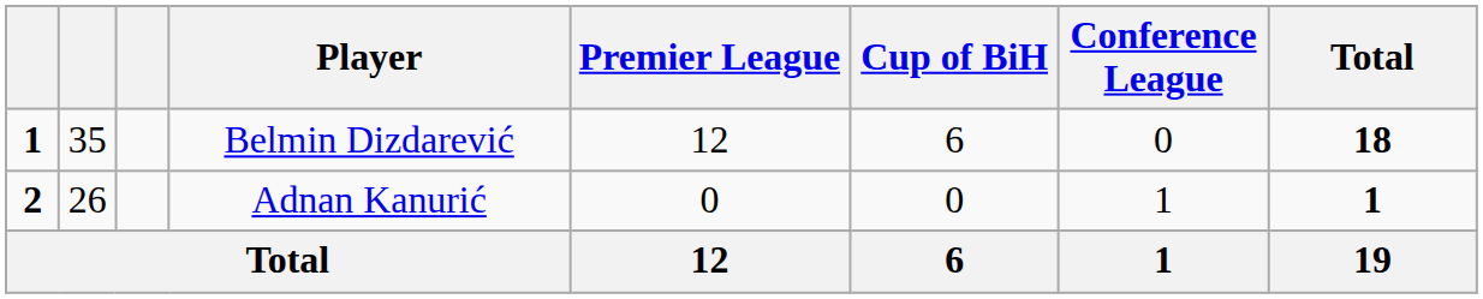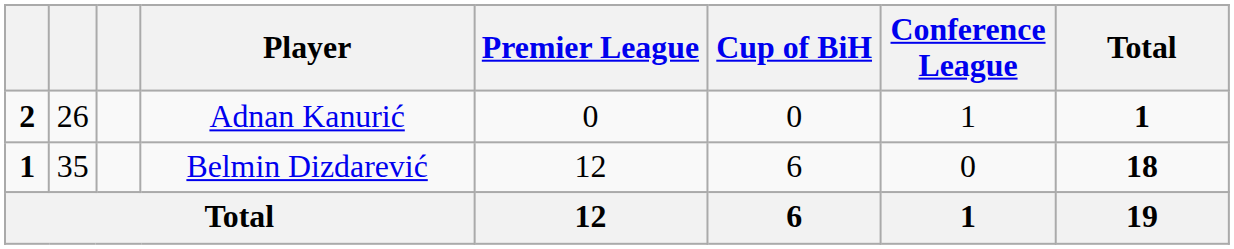rows swapped: Belmin Dizdarević <-> Adnan Kanurić
